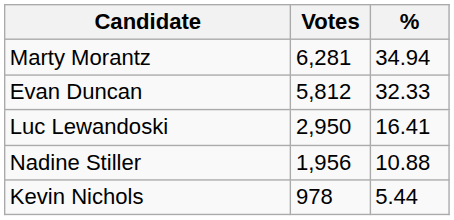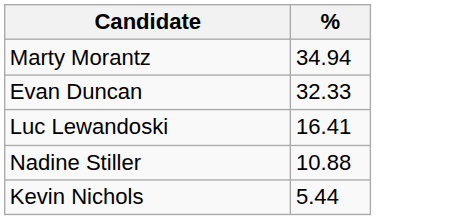- column: Votes | 6,281 | 5,812 | 2,950 | 1,956 | 978
